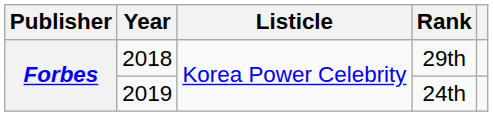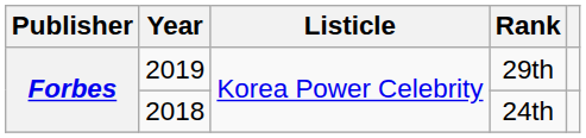29th | Year: 2018 -> 2019
24th | Year: 2019 -> 2018
